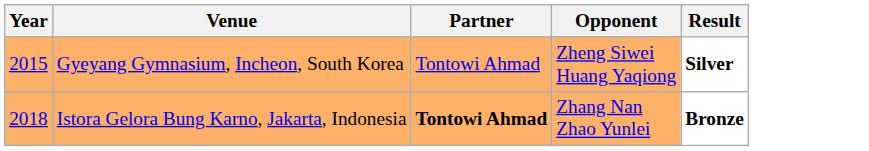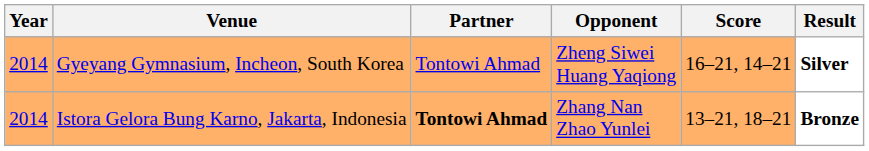+ column: Score | 16–21, 14–21 | 13–21, 18–21
Gyeyang Gymnasium, Incheon, South Korea | Year: 2015 -> 2014
Istora Gelora Bung Karno, Jakarta, Indonesia | Year: 2018 -> 2014
